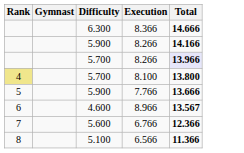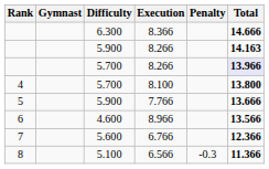+ column: Penalty | -0.3
5.900 / 8.266 | Total: 14.166 -> 14.163
8.100 | Rank: khaki background -> no background
8.966 | Total: 13.567 -> 13.566
